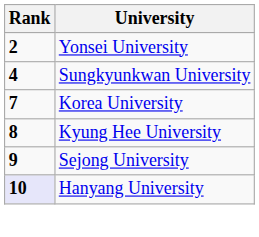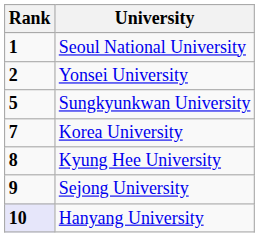+ row: 1 | Seoul National University
Sungkyunkwan University | Rank: 4 -> 5
